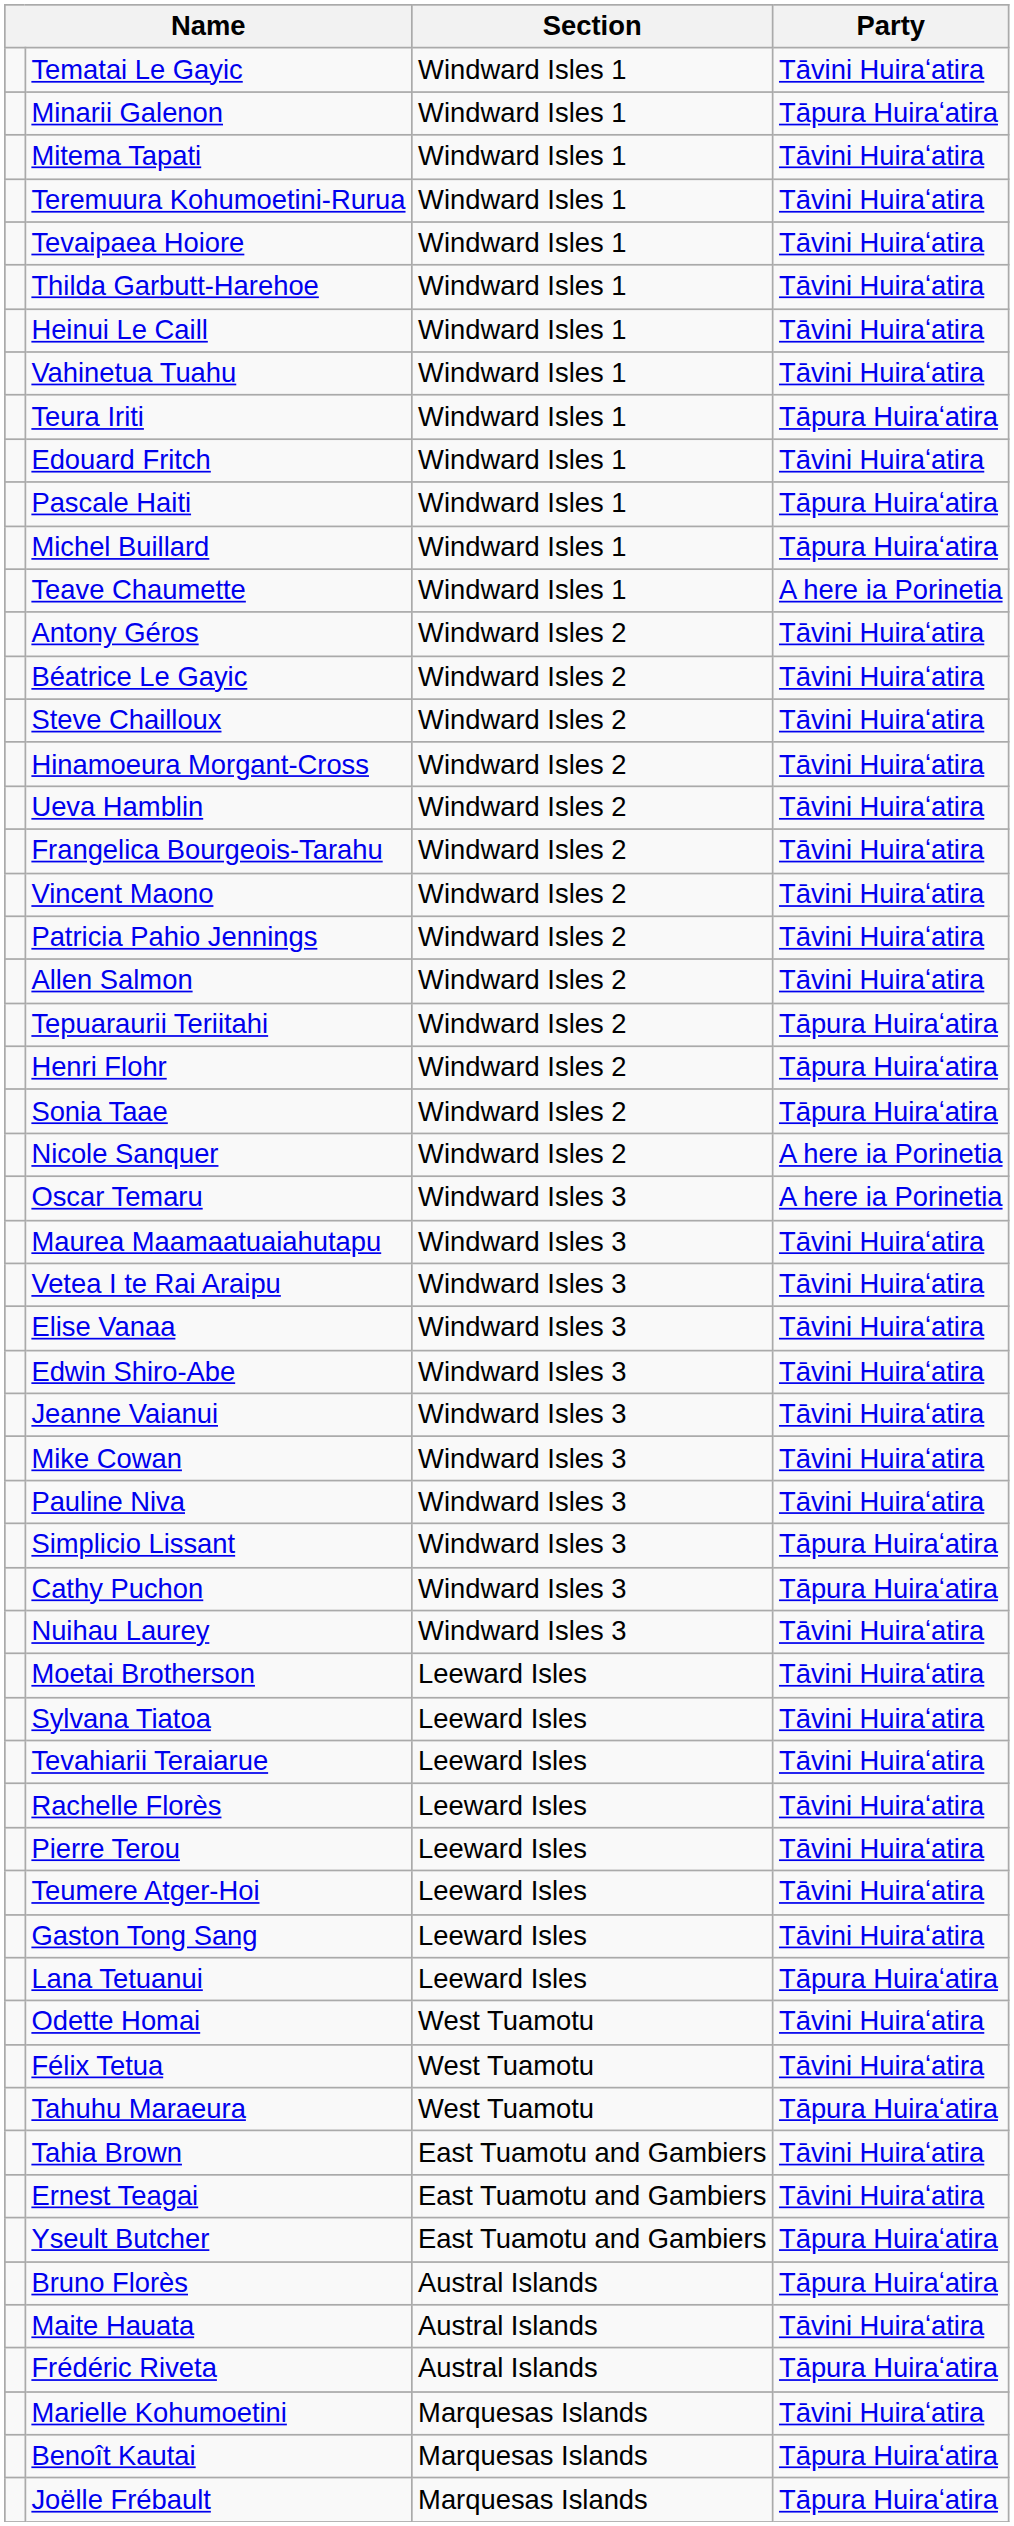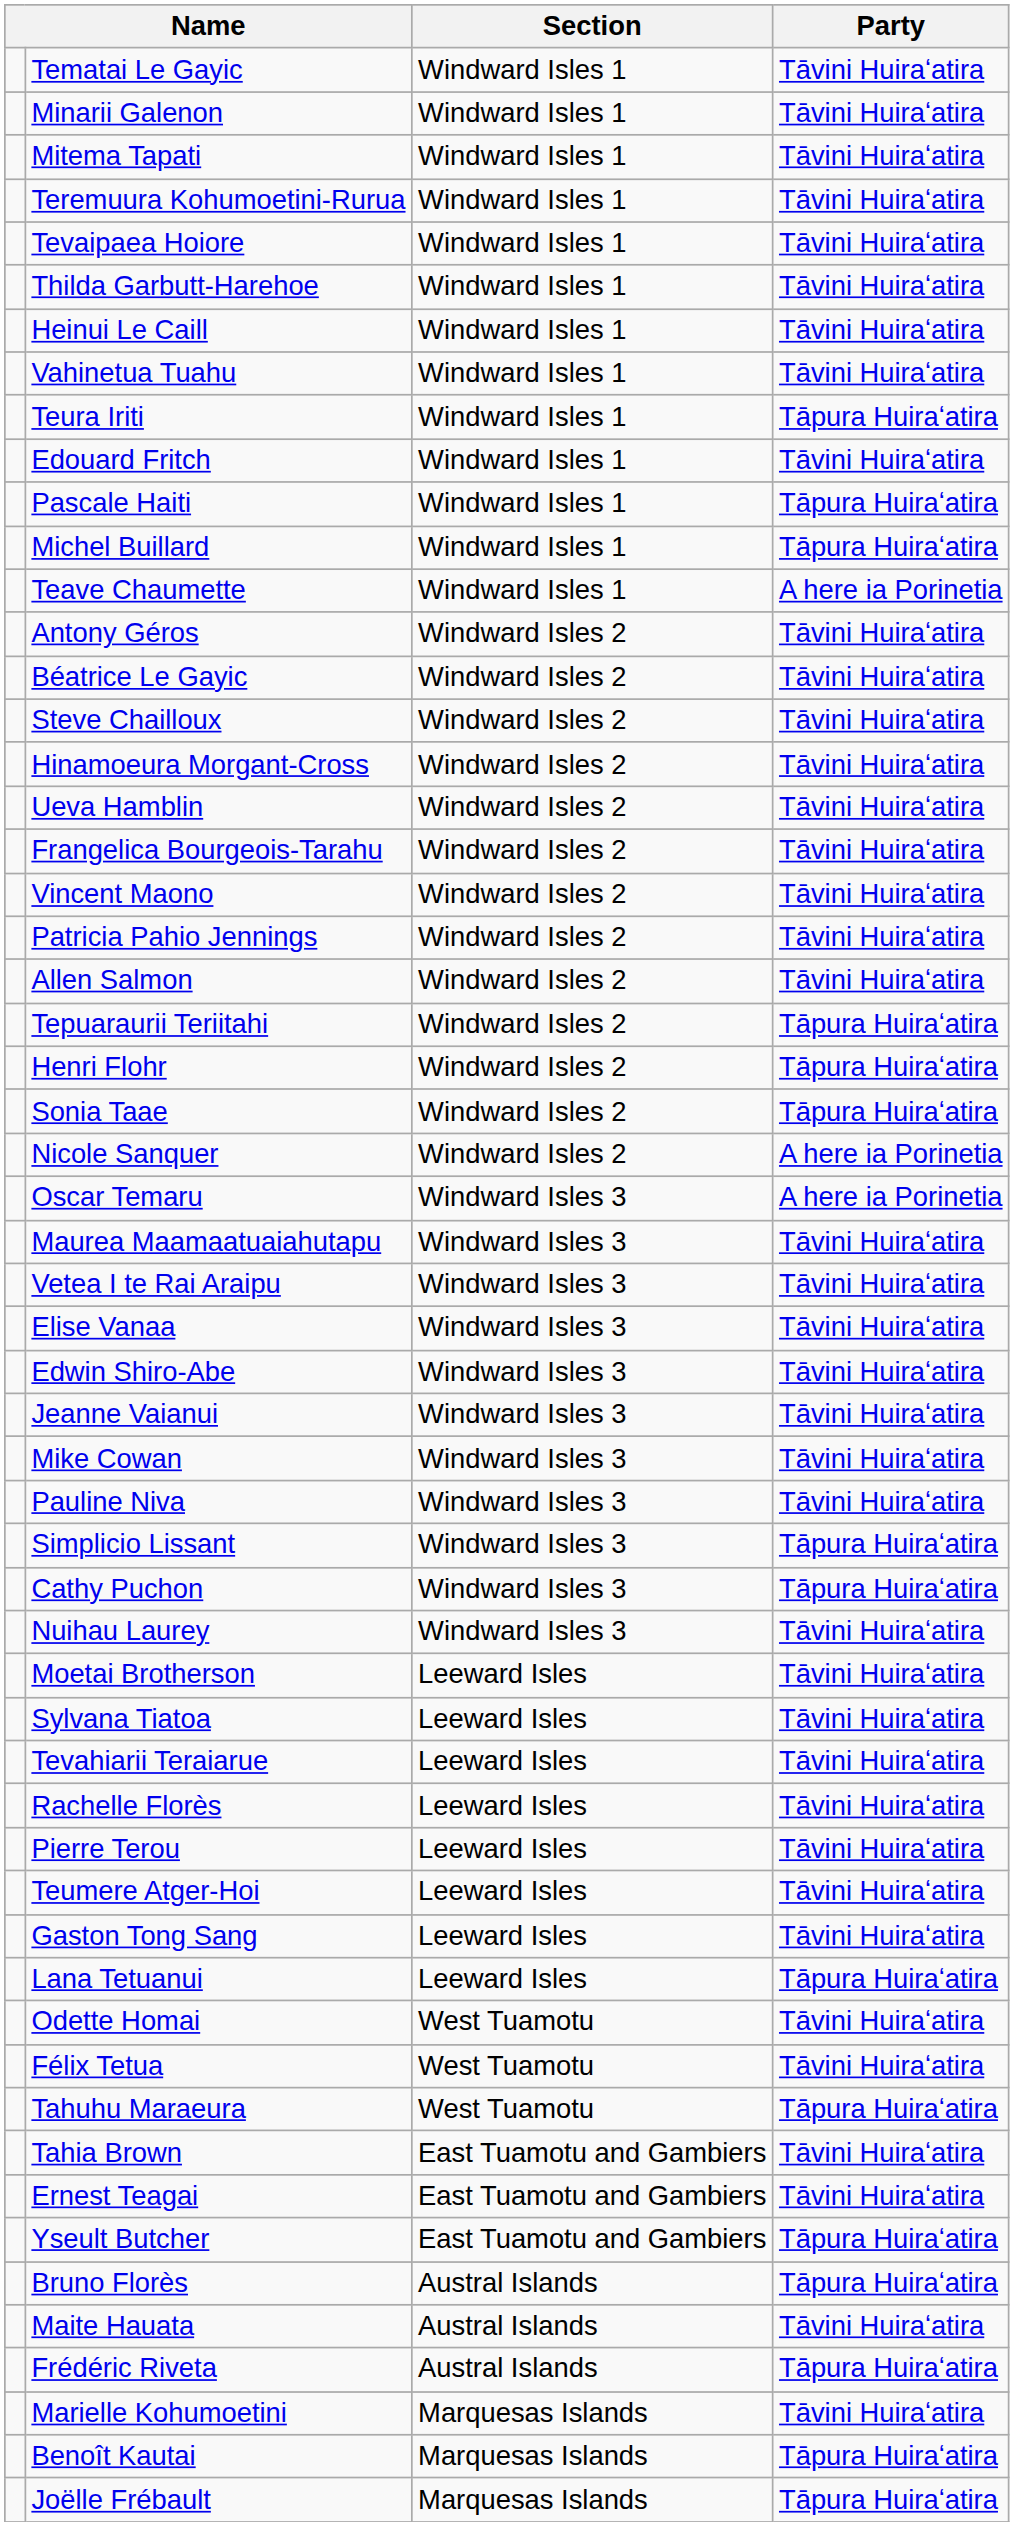Minarii Galenon | Party: Tāpura Huiraʻatira -> Tāvini Huiraʻatira
